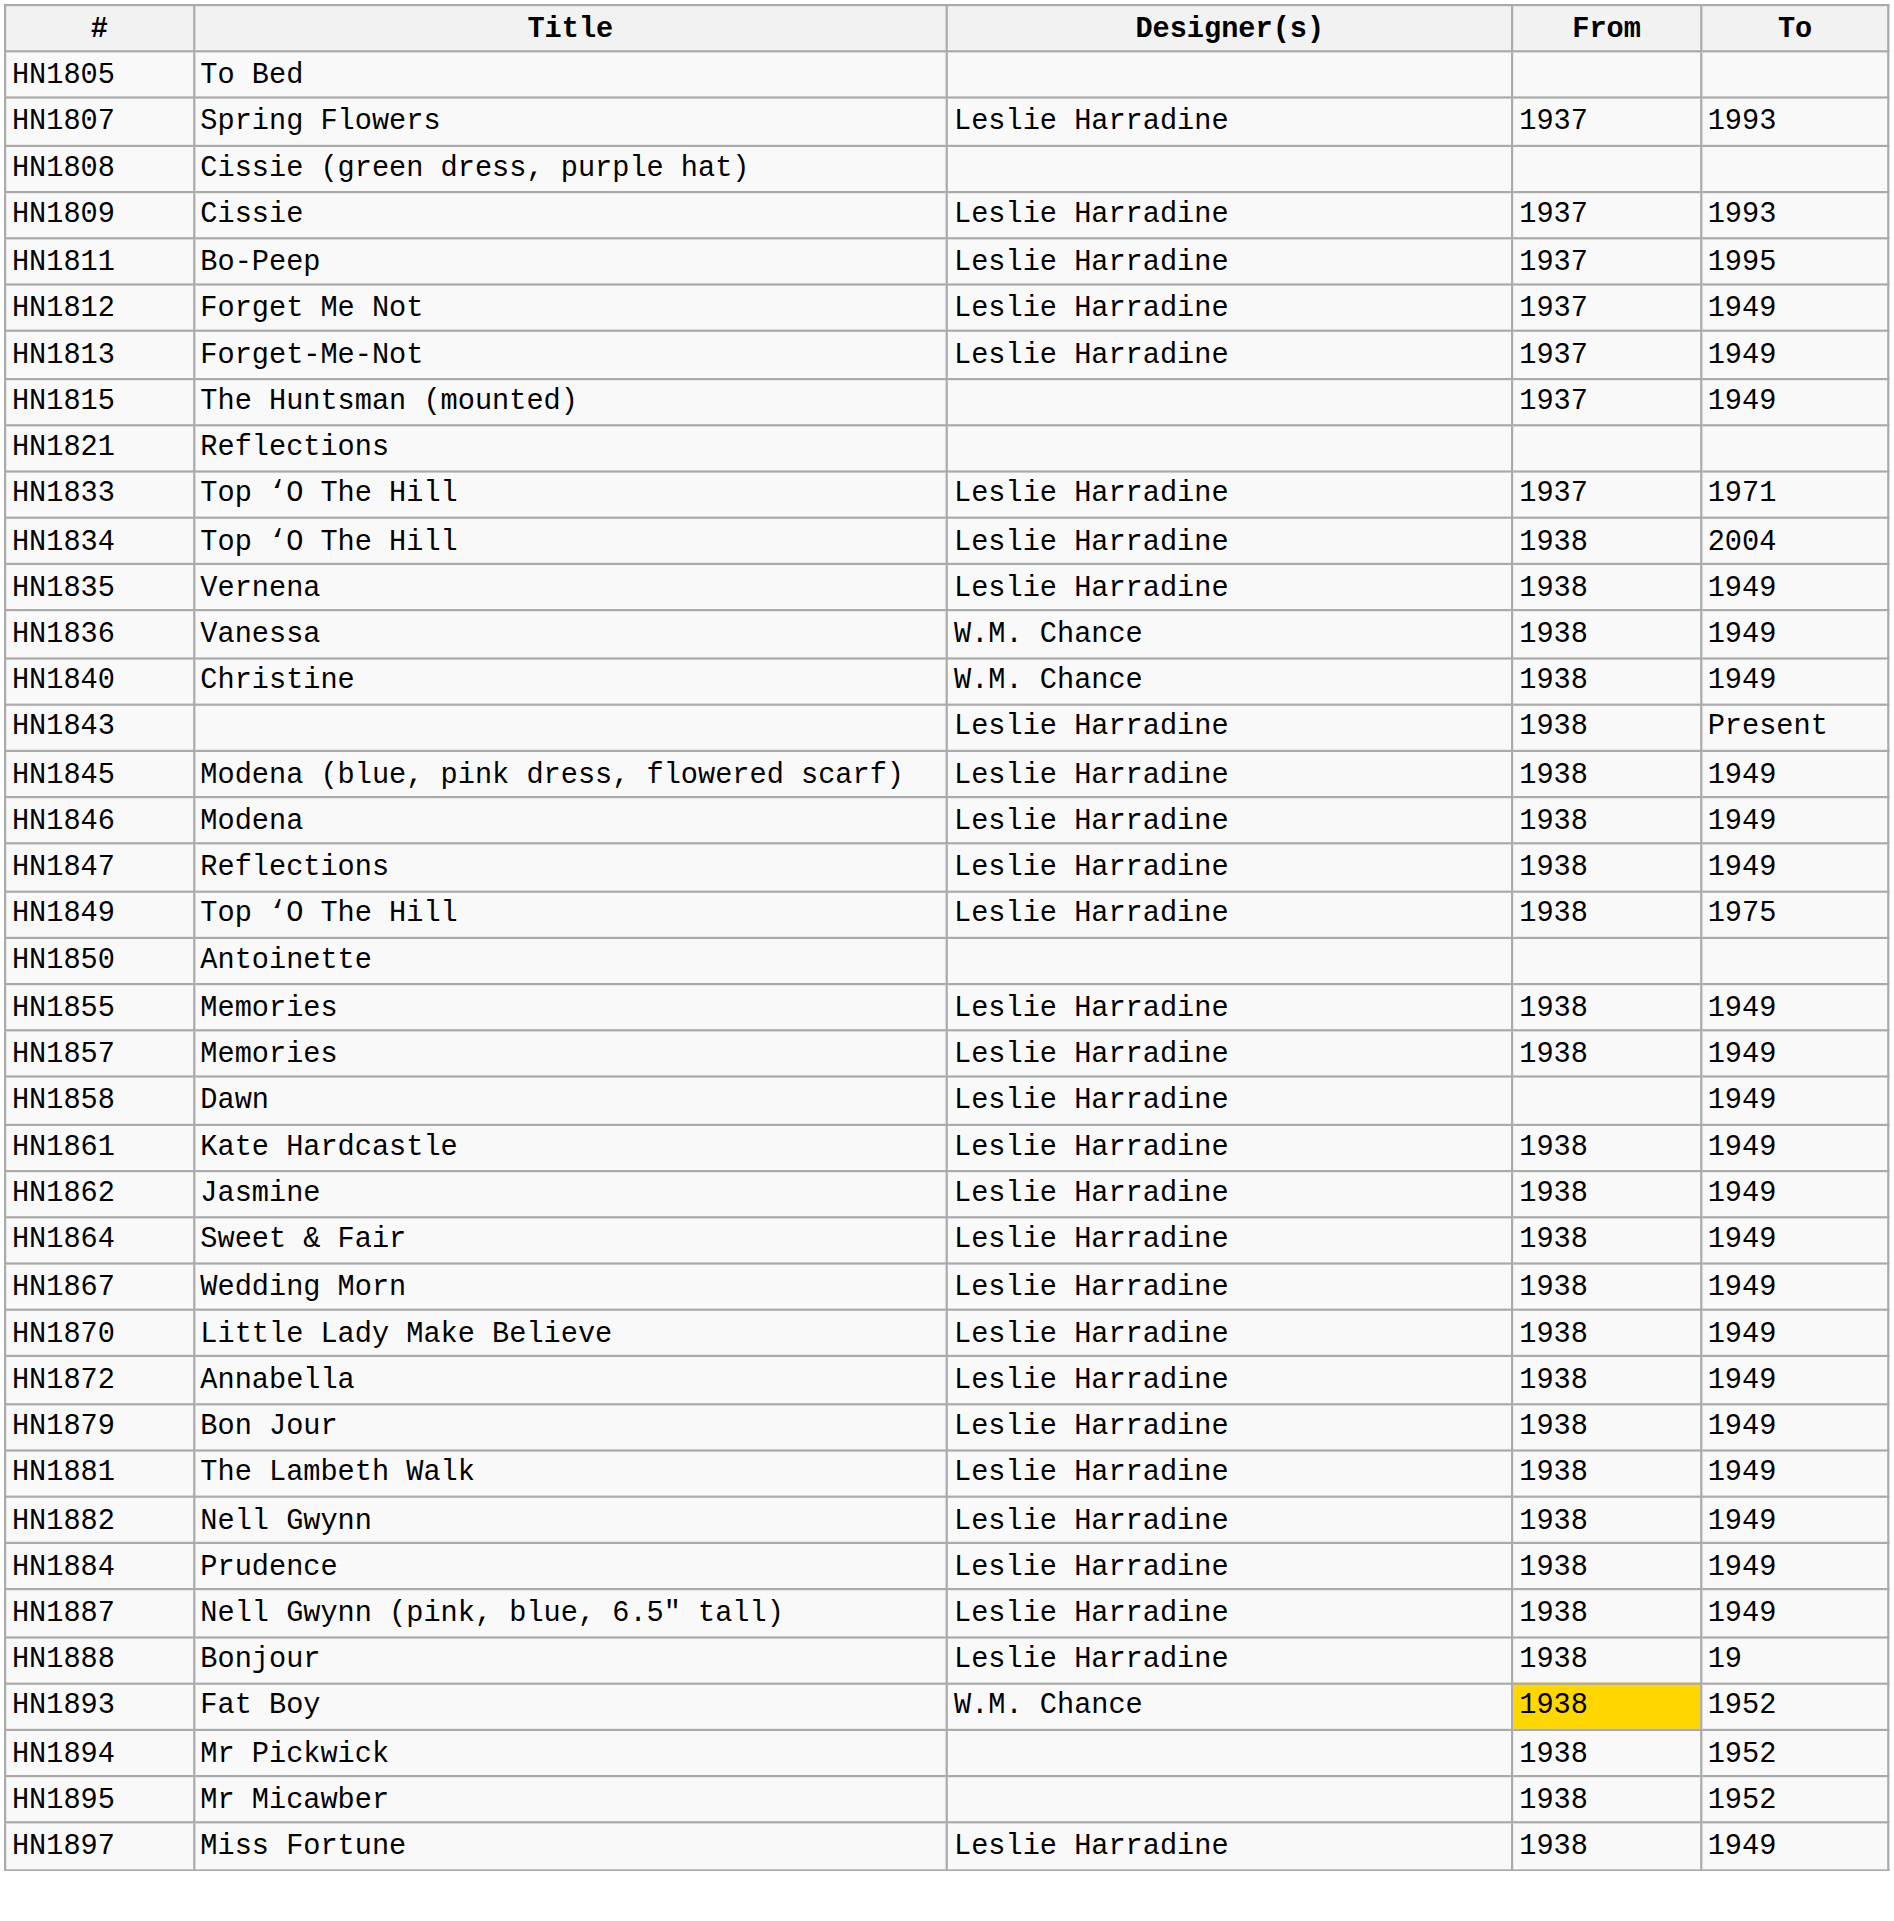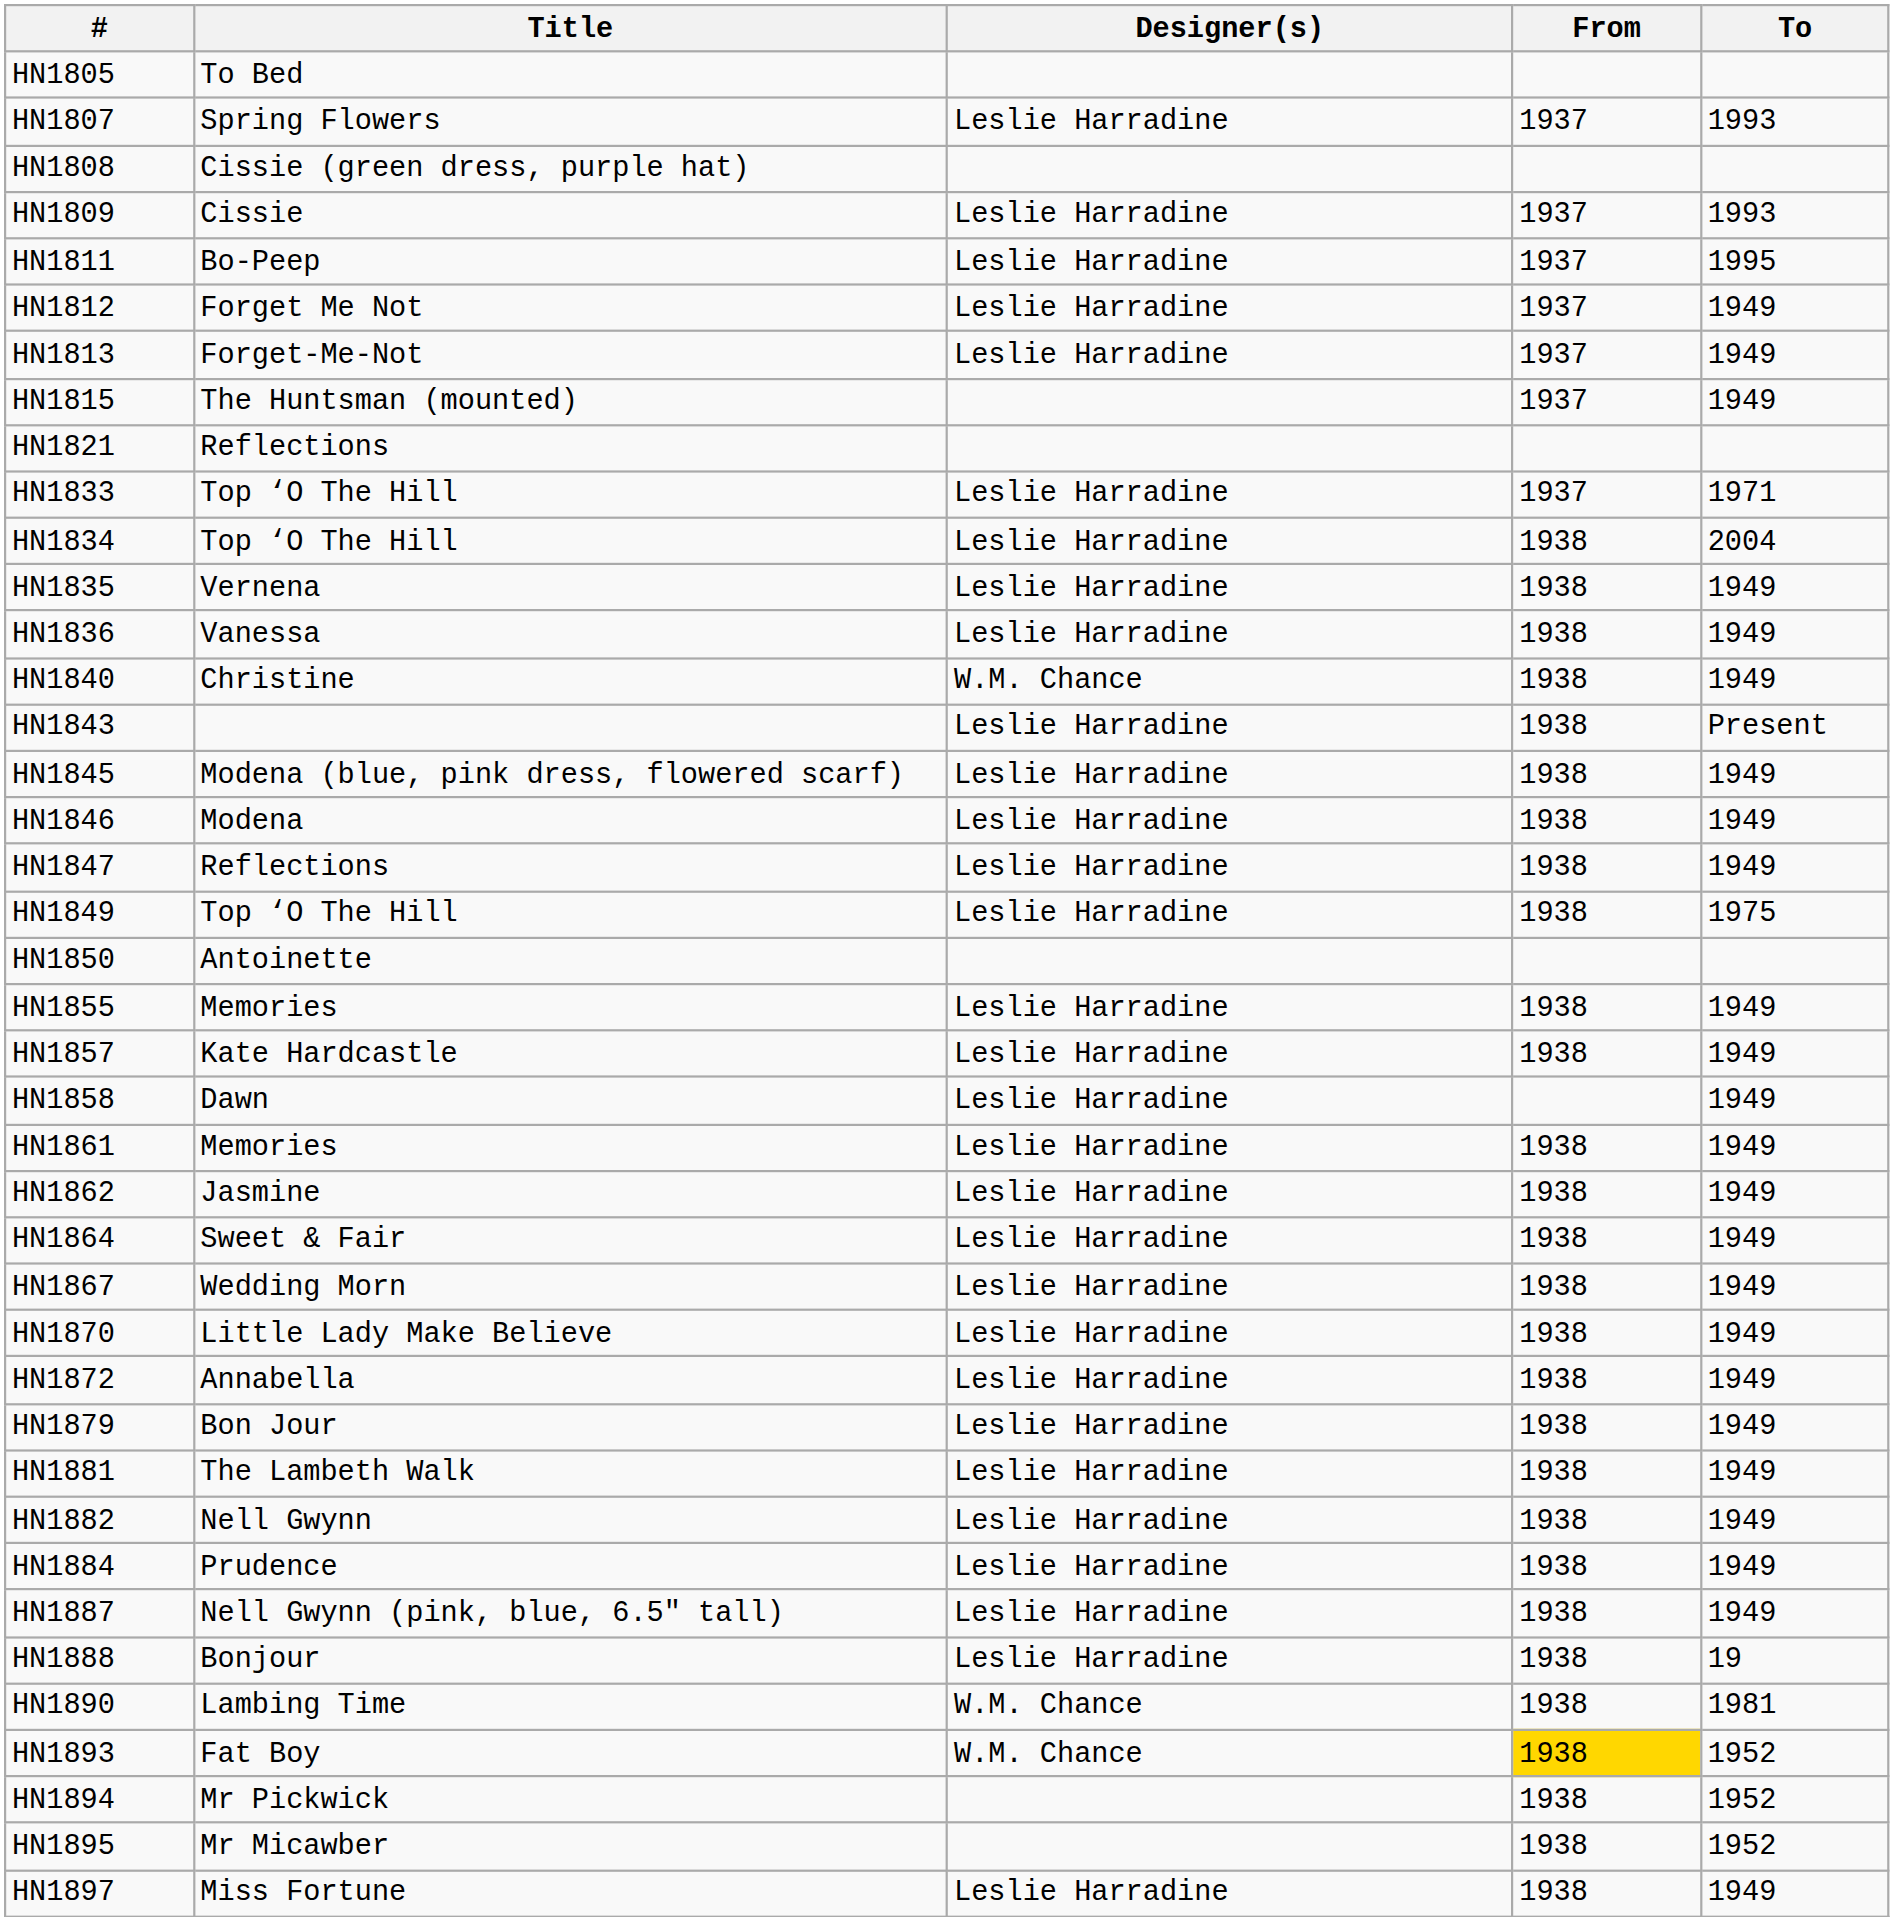HN1836 | Designer(s): W.M. Chance -> Leslie Harradine
HN1857 | Title: Memories -> Kate Hardcastle
HN1861 | Title: Kate Hardcastle -> Memories
+ row: HN1890 | Lambing Time | W.M. Chance | 1938 | 1981
